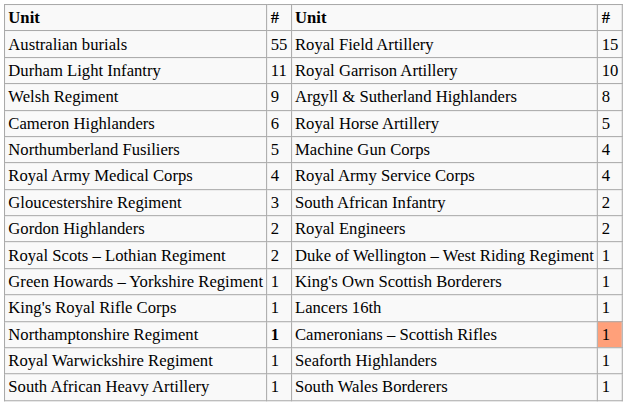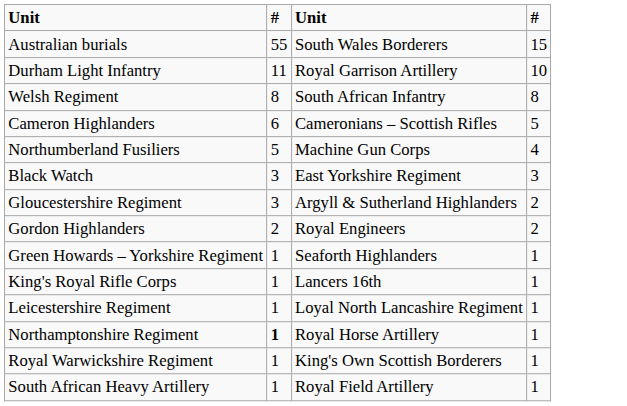Australian burials | column 3: Royal Field Artillery -> South Wales Borderers
Welsh Regiment | column 2: 9 -> 8
Welsh Regiment | column 3: Argyll & Sutherland Highlanders -> South African Infantry
Cameron Highlanders | column 3: Royal Horse Artillery -> Cameronians – Scottish Rifles
- row: Royal Army Medical Corps | 4 | Royal Army Service Corps | 4
+ row: Black Watch | 3 | East Yorkshire Regiment | 3
Gloucestershire Regiment | column 3: South African Infantry -> Argyll & Sutherland Highlanders
- row: Royal Scots – Lothian Regiment | 2 | Duke of Wellington – West Riding Regiment | 1
Green Howards – Yorkshire Regiment | column 3: King's Own Scottish Borderers -> Seaforth Highlanders
+ row: Leicestershire Regiment | 1 | Loyal North Lancashire Regiment | 1
Northamptonshire Regiment | column 3: Cameronians – Scottish Rifles -> Royal Horse Artillery
Northamptonshire Regiment | column 4: lightsalmon background -> no background
Royal Warwickshire Regiment | column 3: Seaforth Highlanders -> King's Own Scottish Borderers
South African Heavy Artillery | column 3: South Wales Borderers -> Royal Field Artillery
